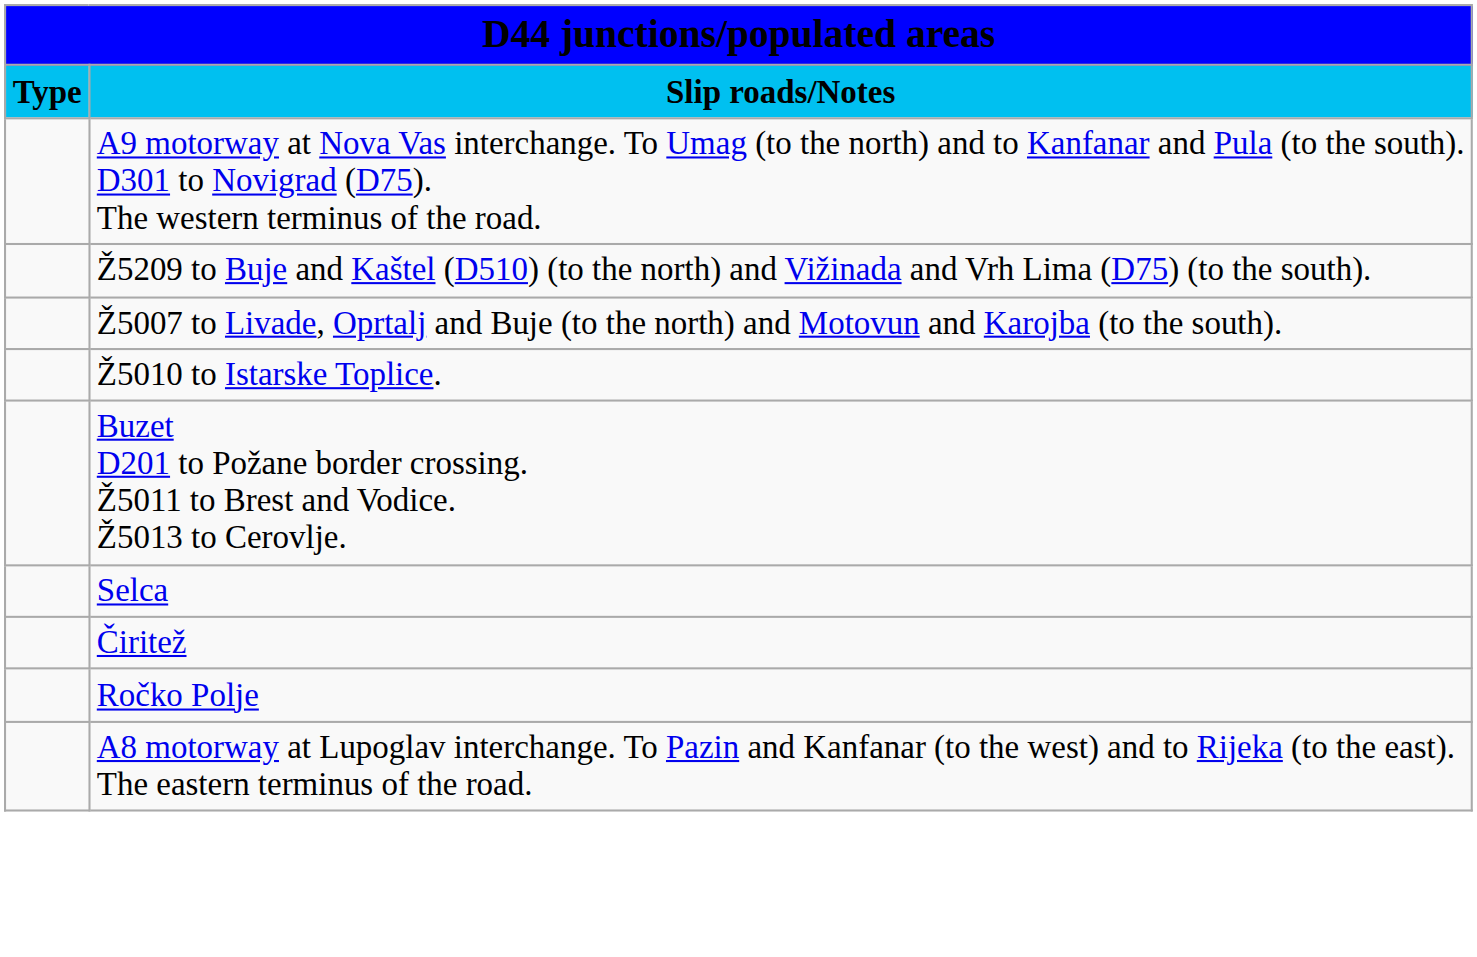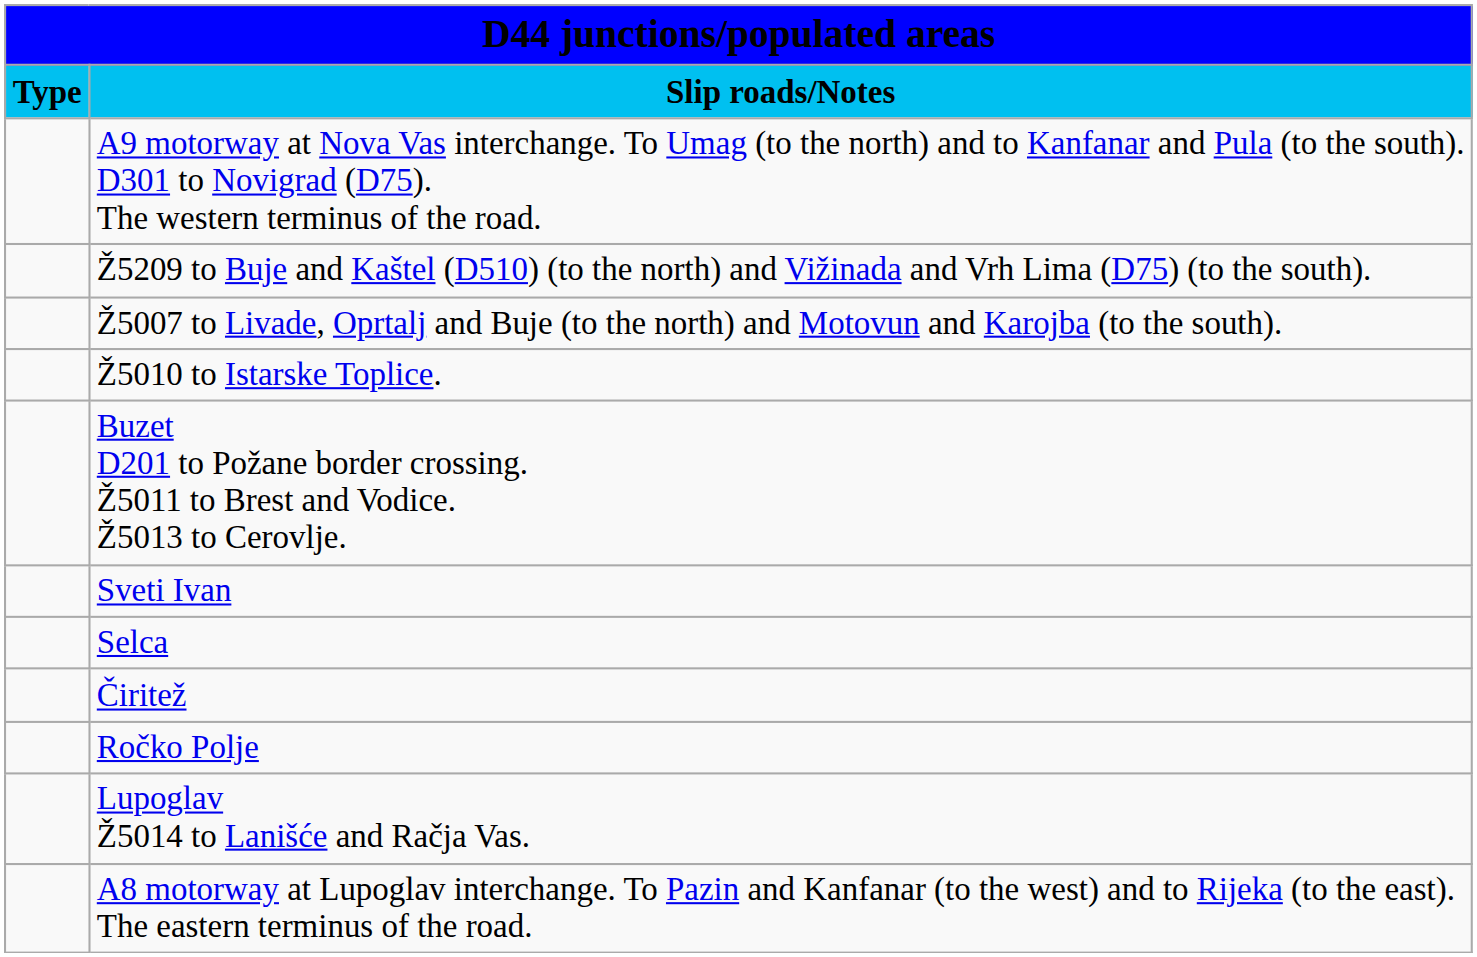+ row: Sveti Ivan
+ row: Lupoglav Ž5014 to Lanišće and Račja Vas.
